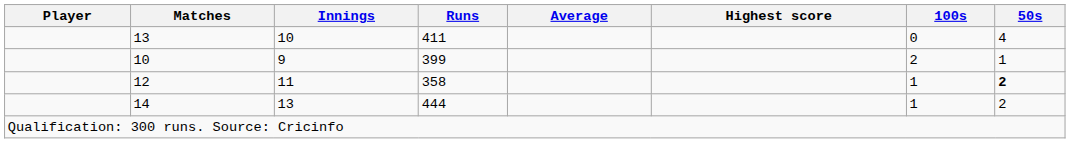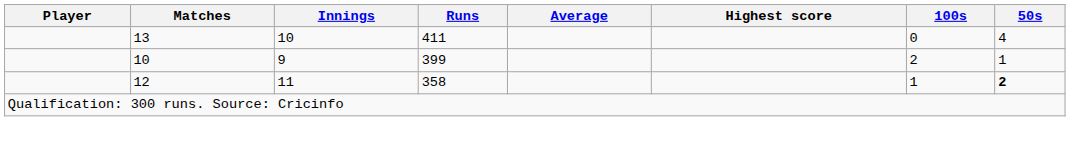- row: 14 | 13 | 444 | 1 | 2
